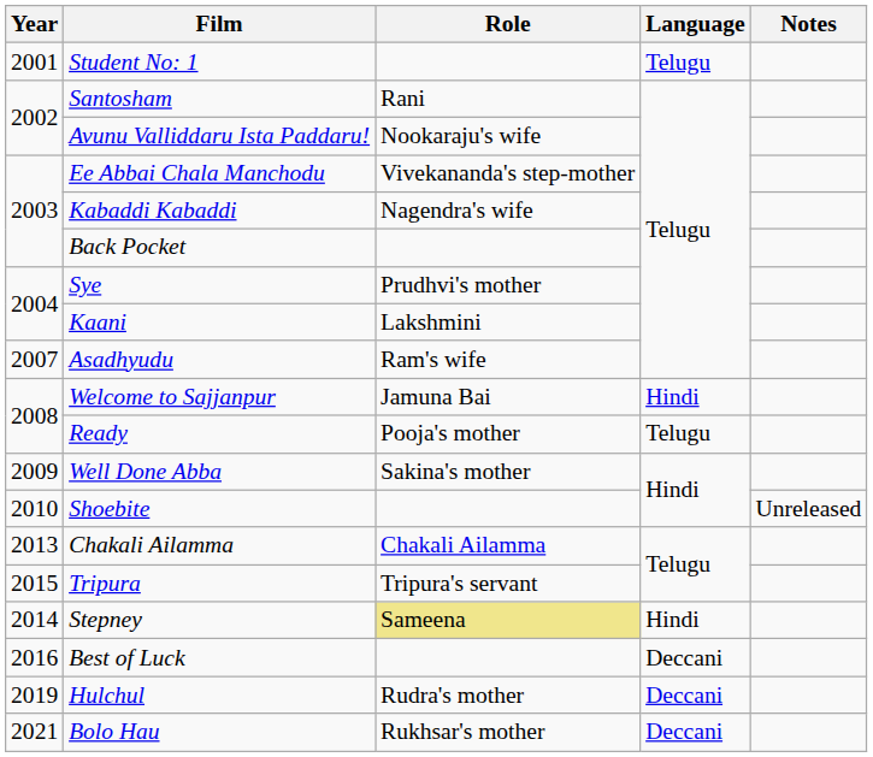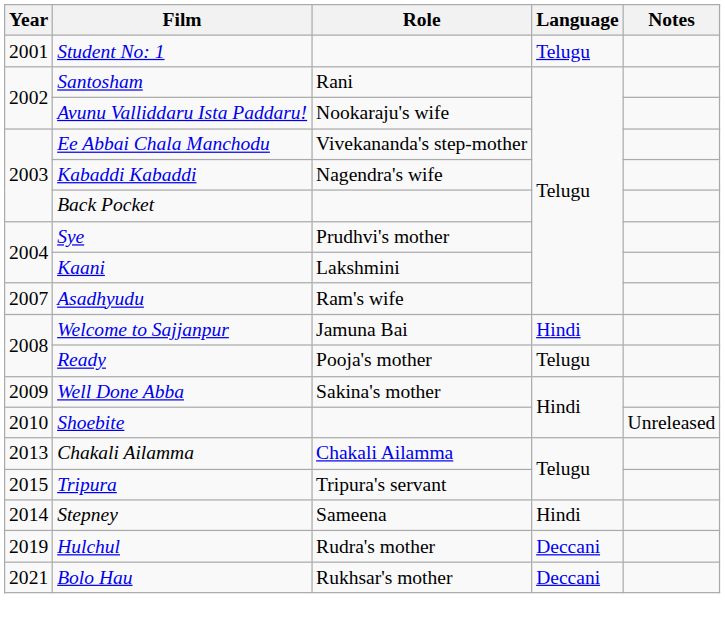Stepney | Role: khaki background -> no background
- row: 2016 | Best of Luck | Deccani
